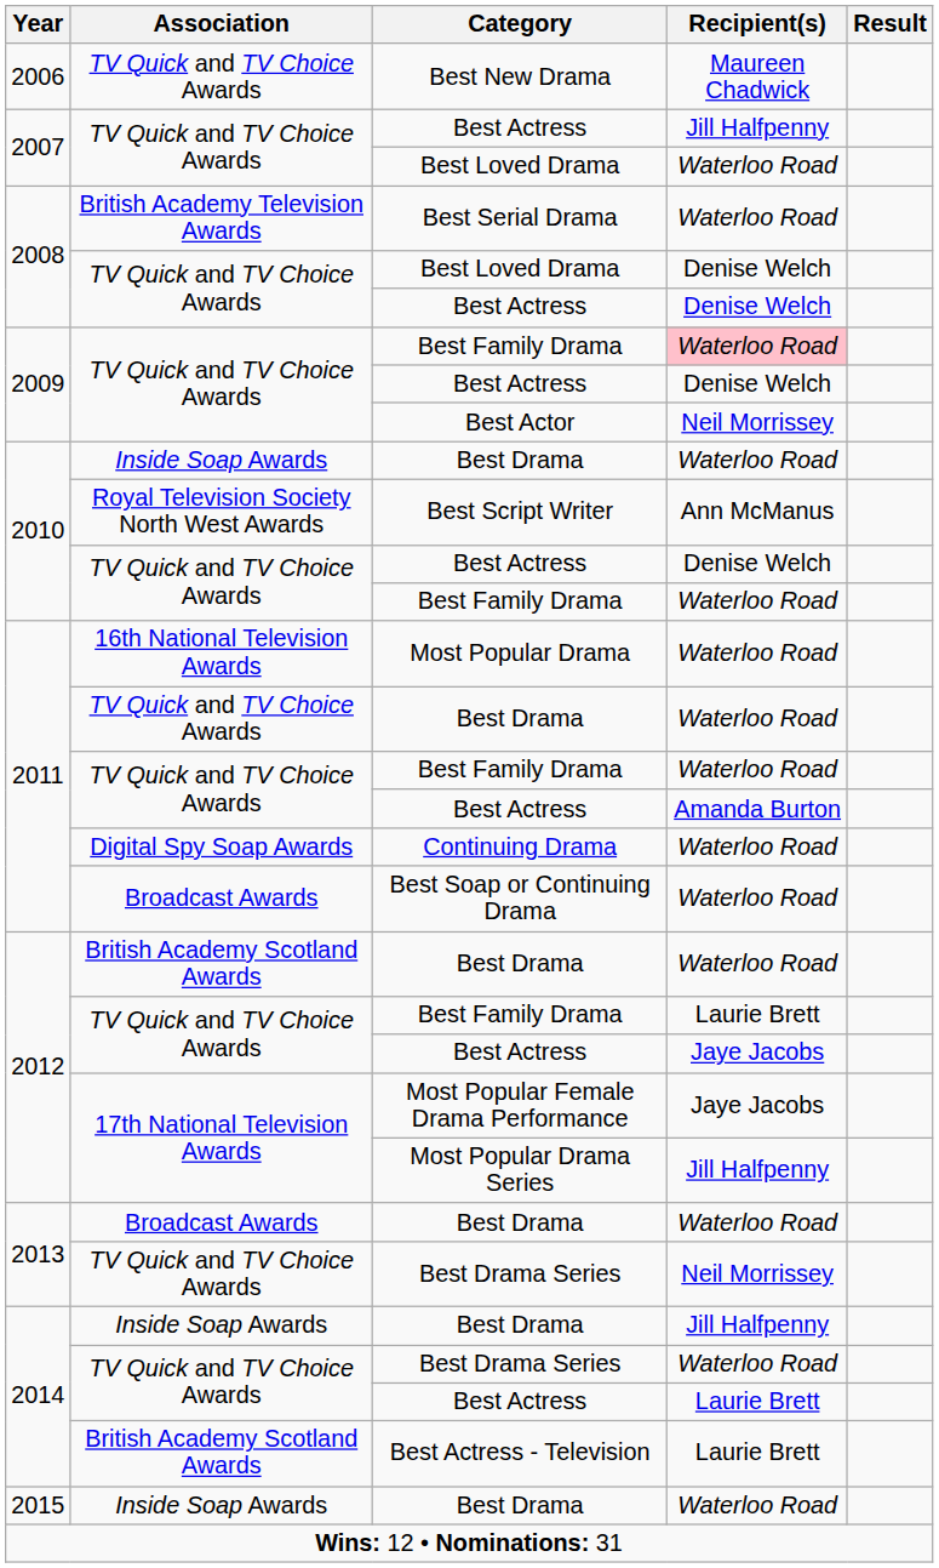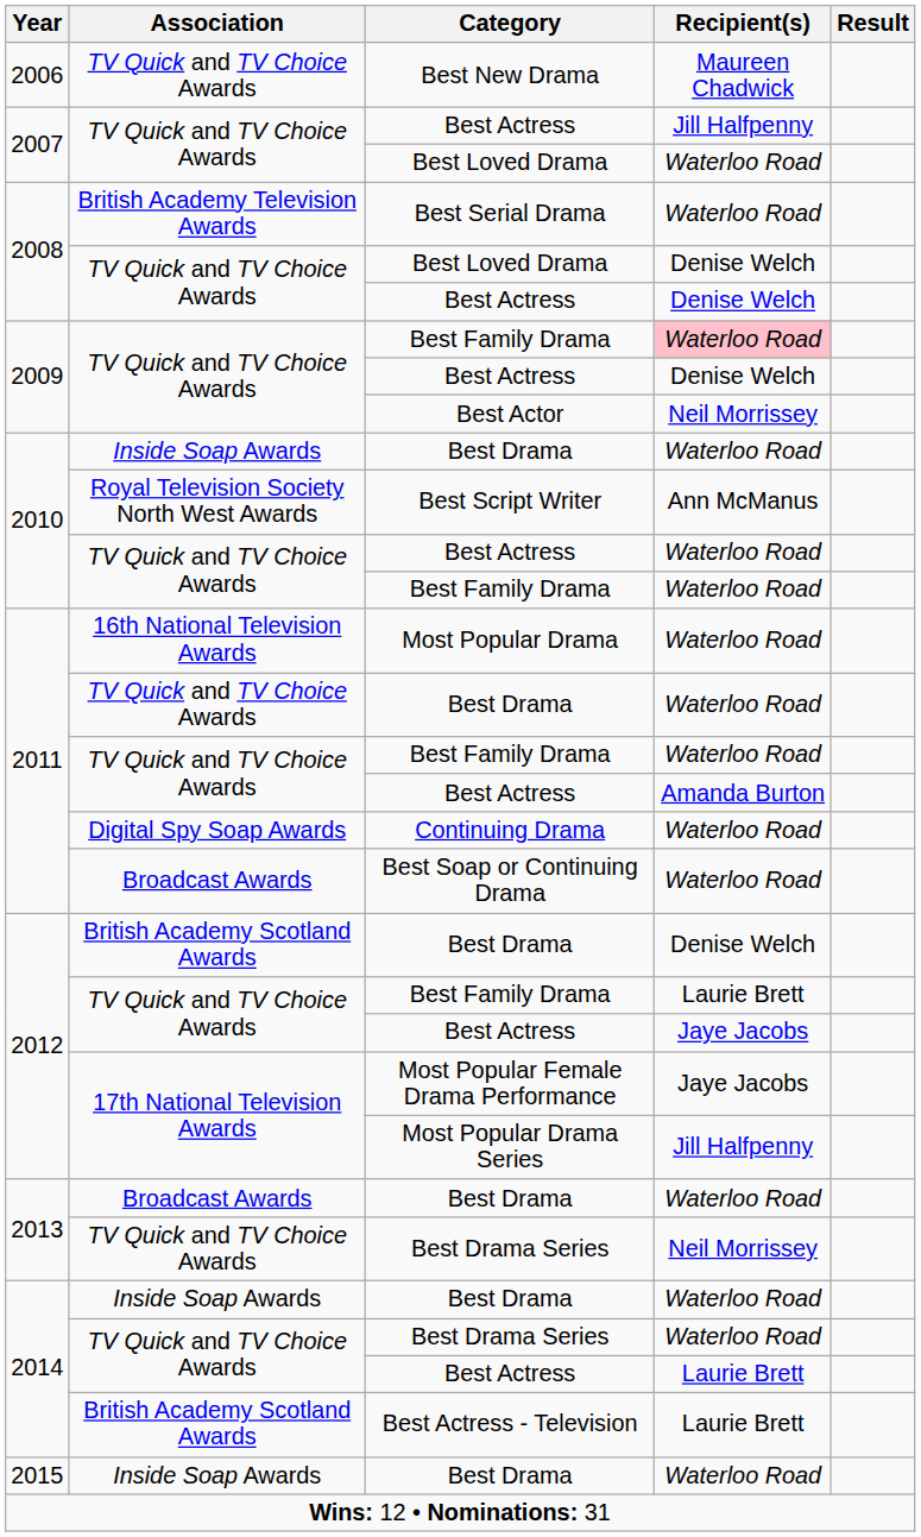2010 / Best Actress | Recipient(s): Denise Welch -> Waterloo Road
2012 / Best Drama | Recipient(s): Waterloo Road -> Denise Welch
2014 / Best Drama | Recipient(s): Jill Halfpenny -> Waterloo Road
